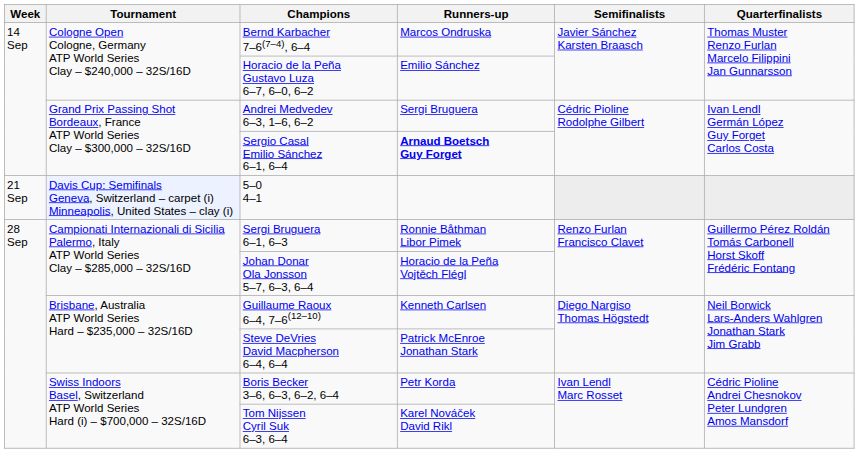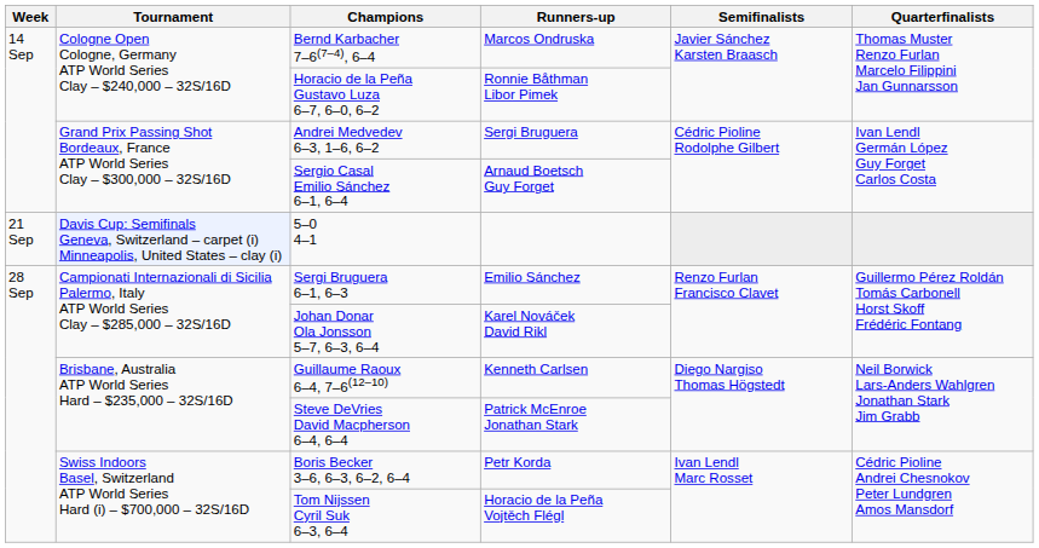Horacio de la Peña Gustavo Luza 6–7, 6–0, 6–2 | Runners-up: Emilio Sánchez -> Ronnie Båthman Libor Pimek
Sergio Casal Emilio Sánchez 6–1, 6–4 | Runners-up: bold -> normal
Sergi Bruguera 6–1, 6–3 | Runners-up: Ronnie Båthman Libor Pimek -> Emilio Sánchez
Johan Donar Ola Jonsson 5–7, 6–3, 6–4 | Runners-up: Horacio de la Peña Vojtěch Flégl -> Karel Nováček David Rikl
Tom Nijssen Cyril Suk 6–3, 6–4 | Runners-up: Karel Nováček David Rikl -> Horacio de la Peña Vojtěch Flégl
